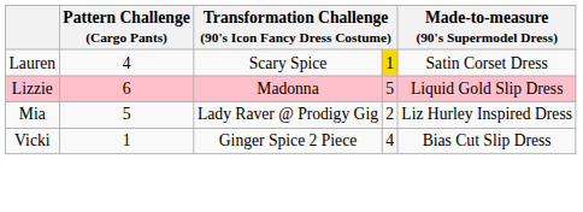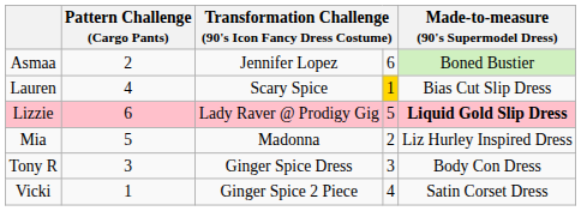+ row: Asmaa | 2 | Jennifer Lopez | 6 | Boned Bustier
Lauren | Made-to-measure (90's Supermodel Dress): Satin Corset Dress -> Bias Cut Slip Dress
Lizzie | column 3: Madonna -> Lady Raver @ Prodigy Gig
Lizzie | Made-to-measure (90's Supermodel Dress): normal -> bold
Mia | column 3: Lady Raver @ Prodigy Gig -> Madonna
+ row: Tony R | 3 | Ginger Spice Dress | 3 | Body Con Dress
Vicki | Made-to-measure (90's Supermodel Dress): Bias Cut Slip Dress -> Satin Corset Dress
